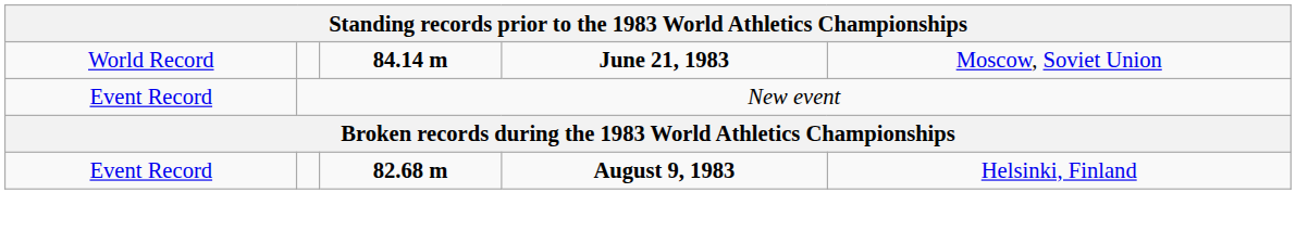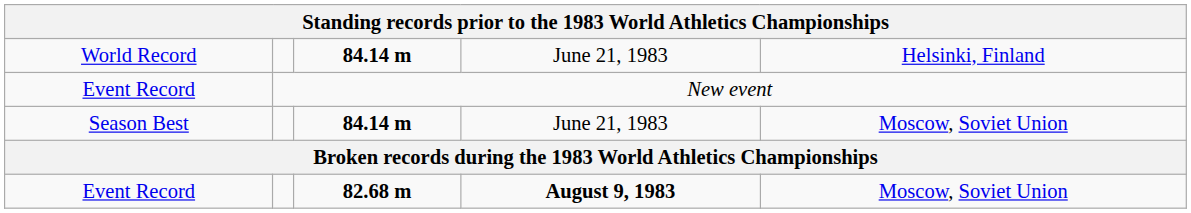World Record | column 4: bold -> normal
World Record | column 5: Moscow, Soviet Union -> Helsinki, Finland
+ row: Season Best | 84.14 m | June 21, 1983 | Moscow, Soviet Union
Event Record / 82.68 m | column 5: Helsinki, Finland -> Moscow, Soviet Union
